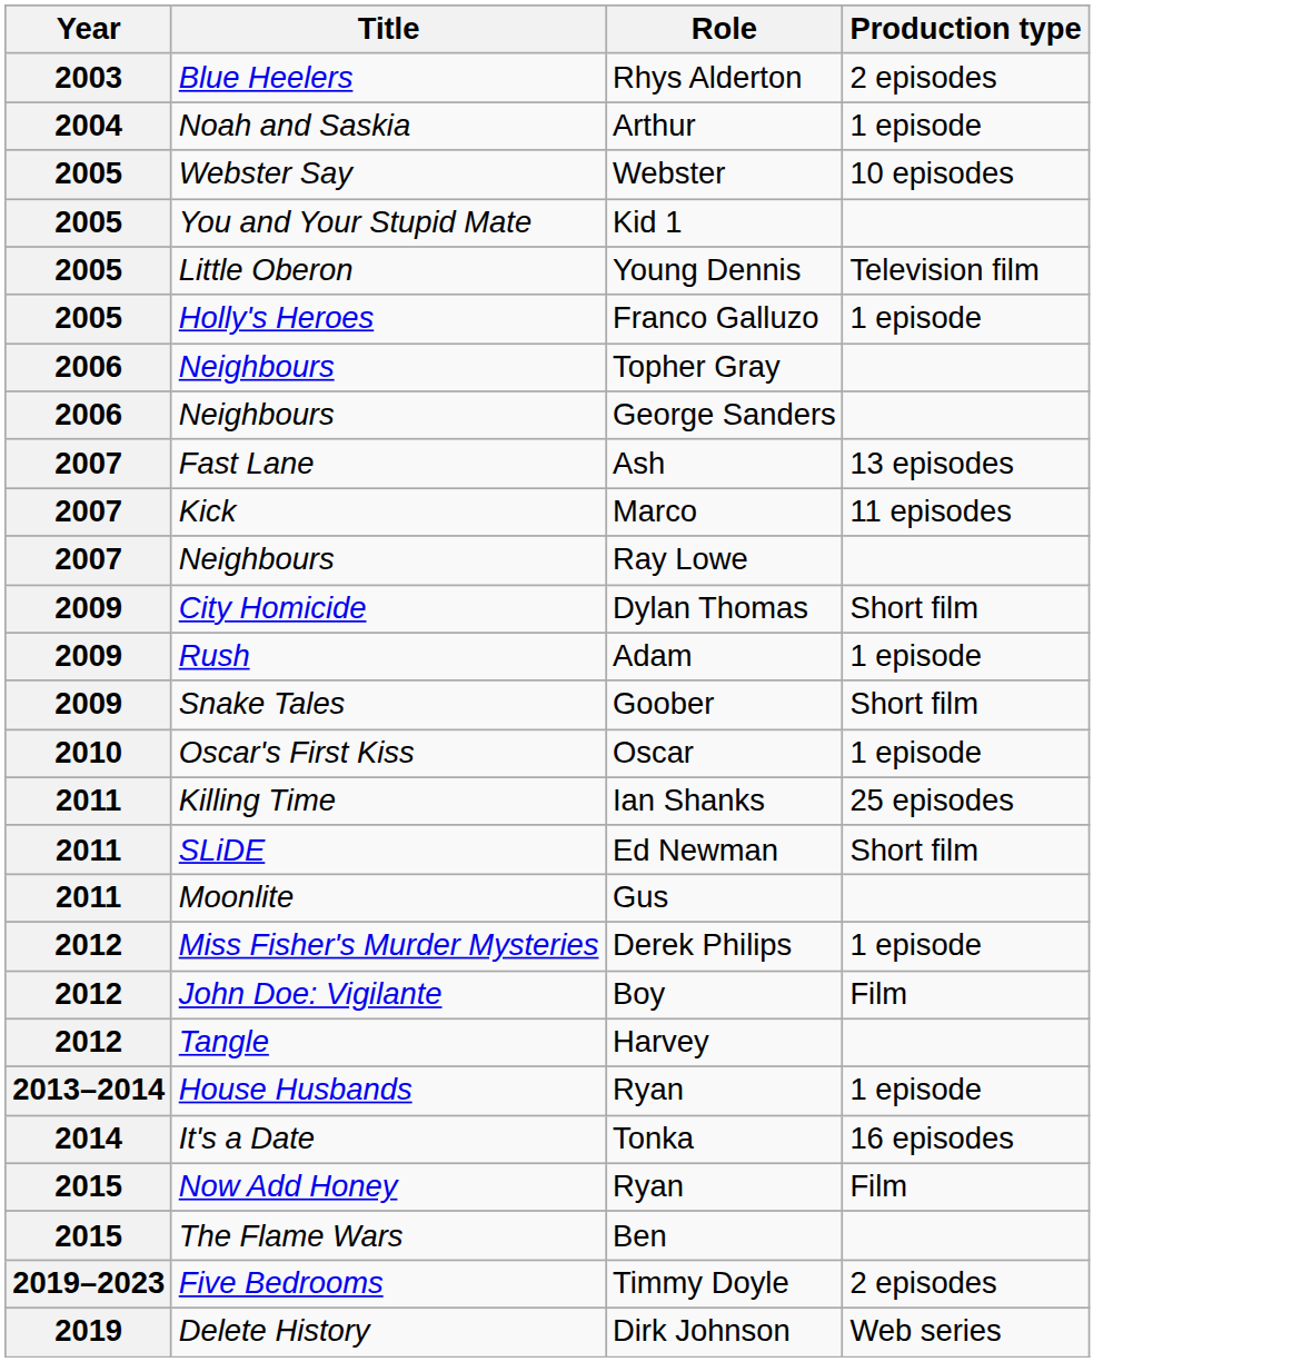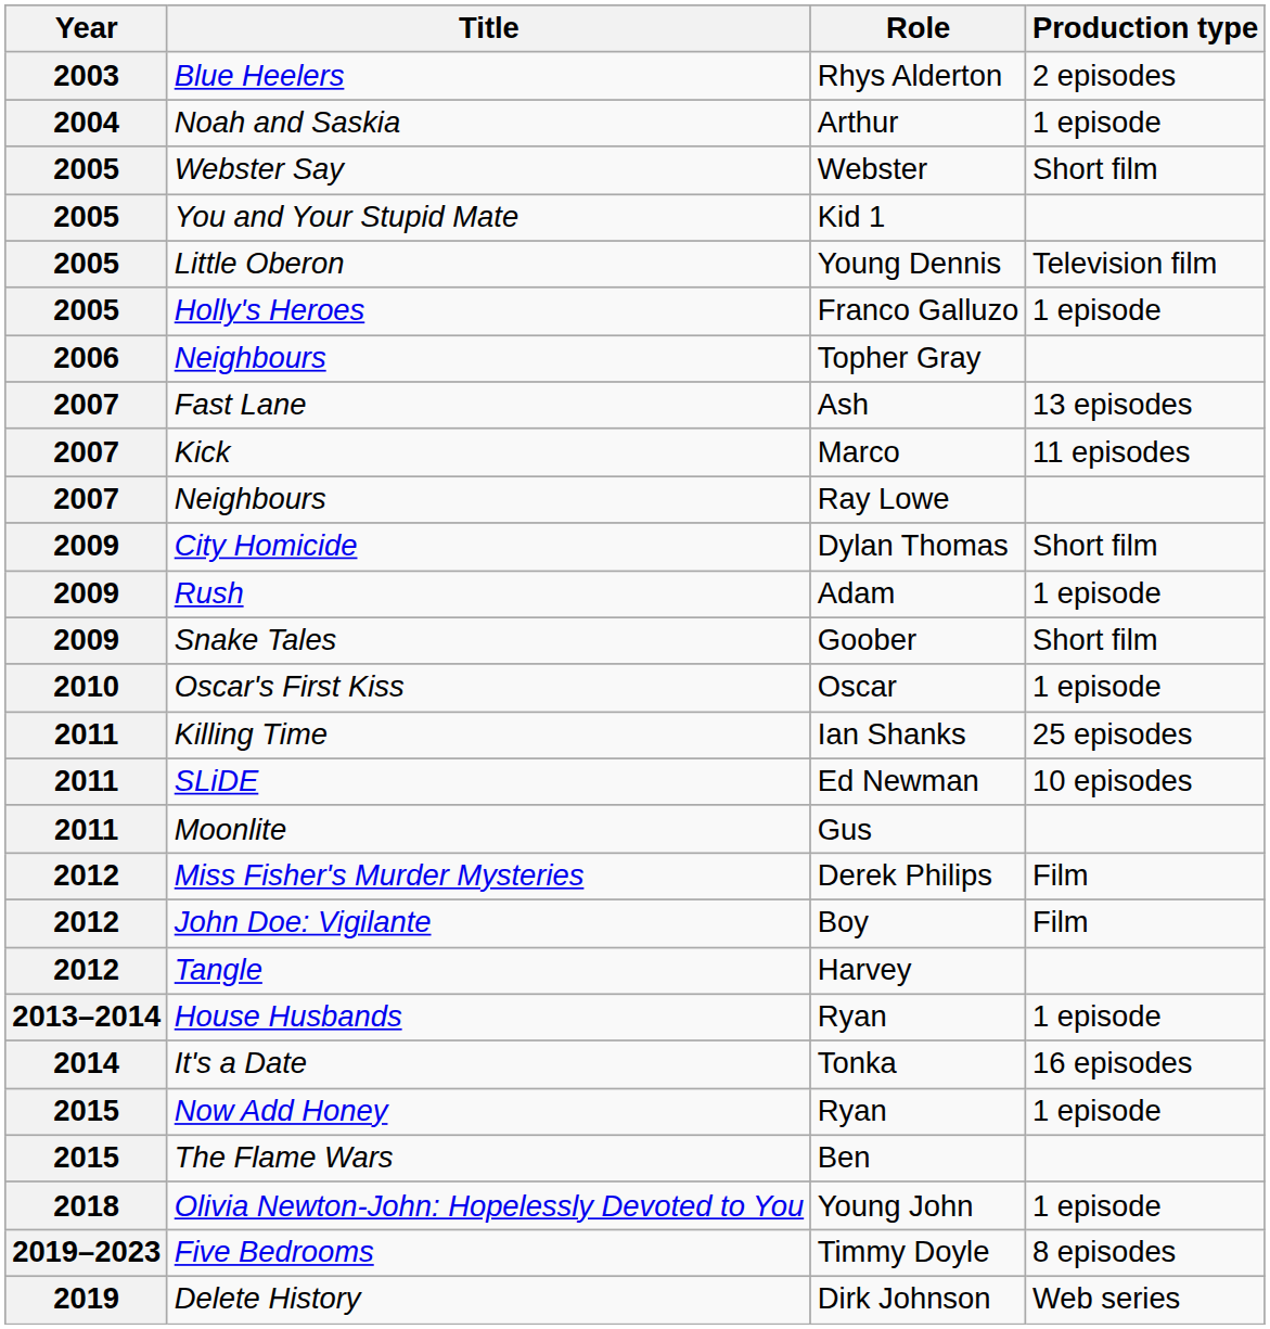Webster | Production type: 10 episodes -> Short film
- row: 2006 | Neighbours | George Sanders
Ed Newman | Production type: Short film -> 10 episodes
Derek Philips | Production type: 1 episode -> Film
Now Add Honey / Ryan | Production type: Film -> 1 episode
+ row: 2018 | Olivia Newton-John: Hopelessly Devoted to You | Young John | 1 episode
Timmy Doyle | Production type: 2 episodes -> 8 episodes
